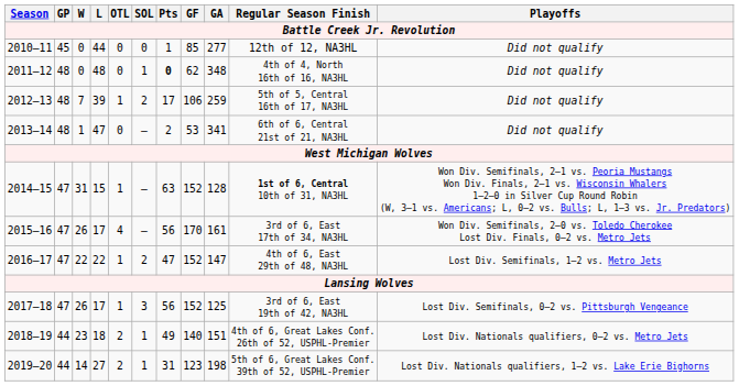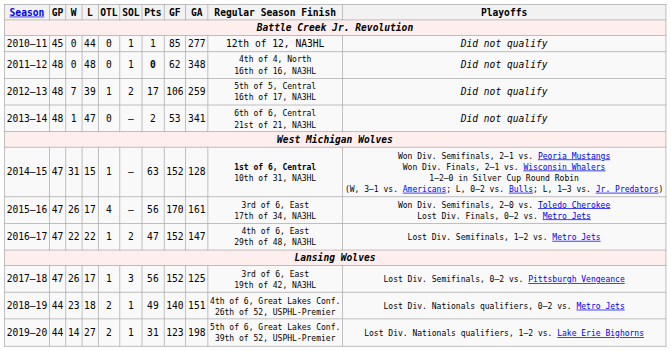2010–11 | SOL: 0 -> 1
